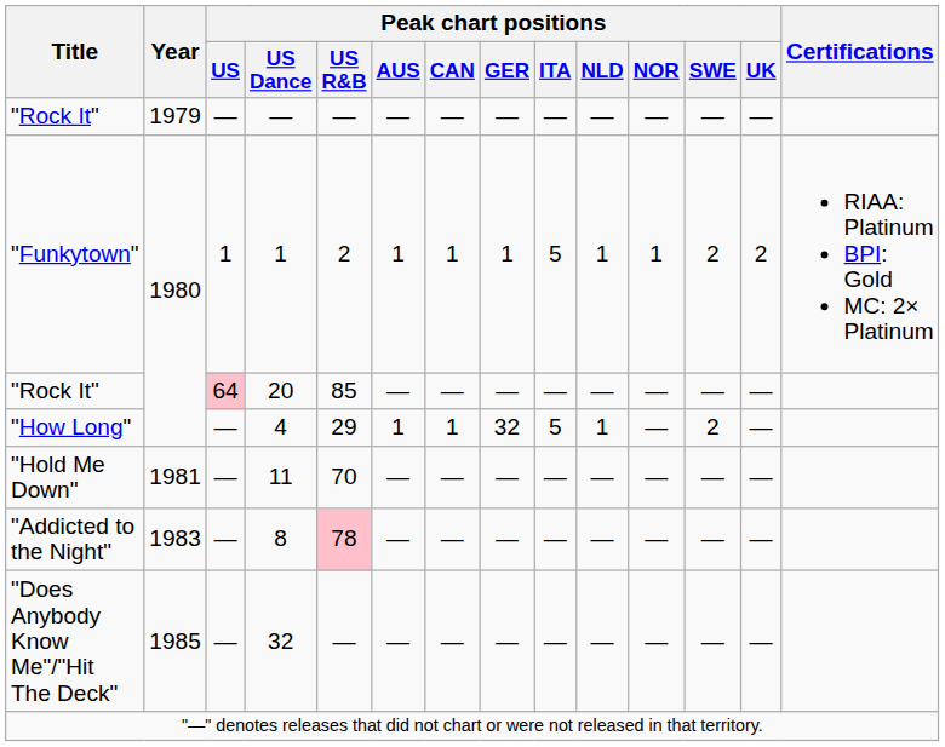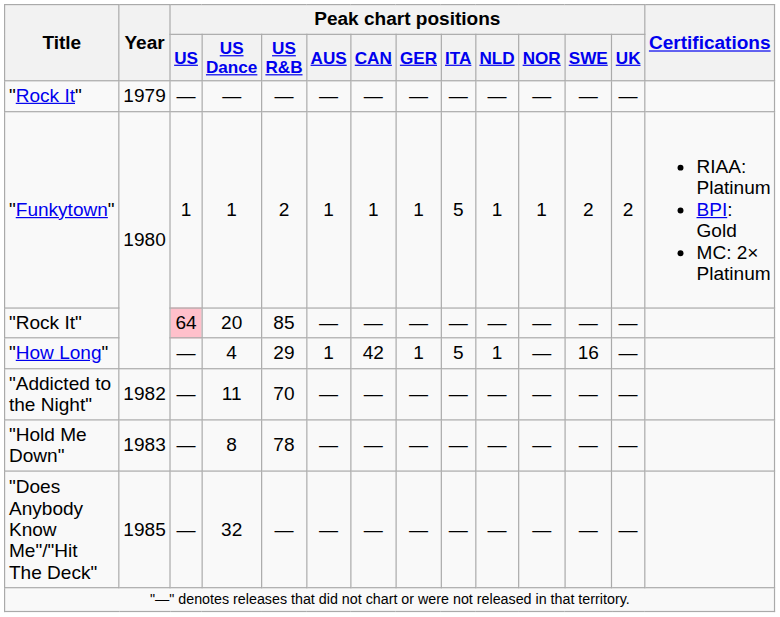4 | Peak chart positions / CAN: 1 -> 42
4 | Peak chart positions / GER: 32 -> 1
4 | Peak chart positions / SWE: 2 -> 16
11 | Title: "Hold Me Down" -> "Addicted to the Night"
11 | Year: 1981 -> 1982
8 | Title: "Addicted to the Night" -> "Hold Me Down"
8 | Peak chart positions / US R&B: pink background -> no background
